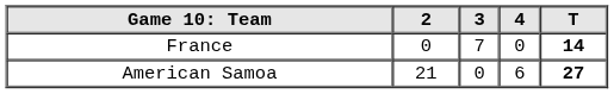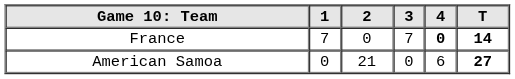+ column: 1 | 7 | 0
France | 4: normal -> bold
